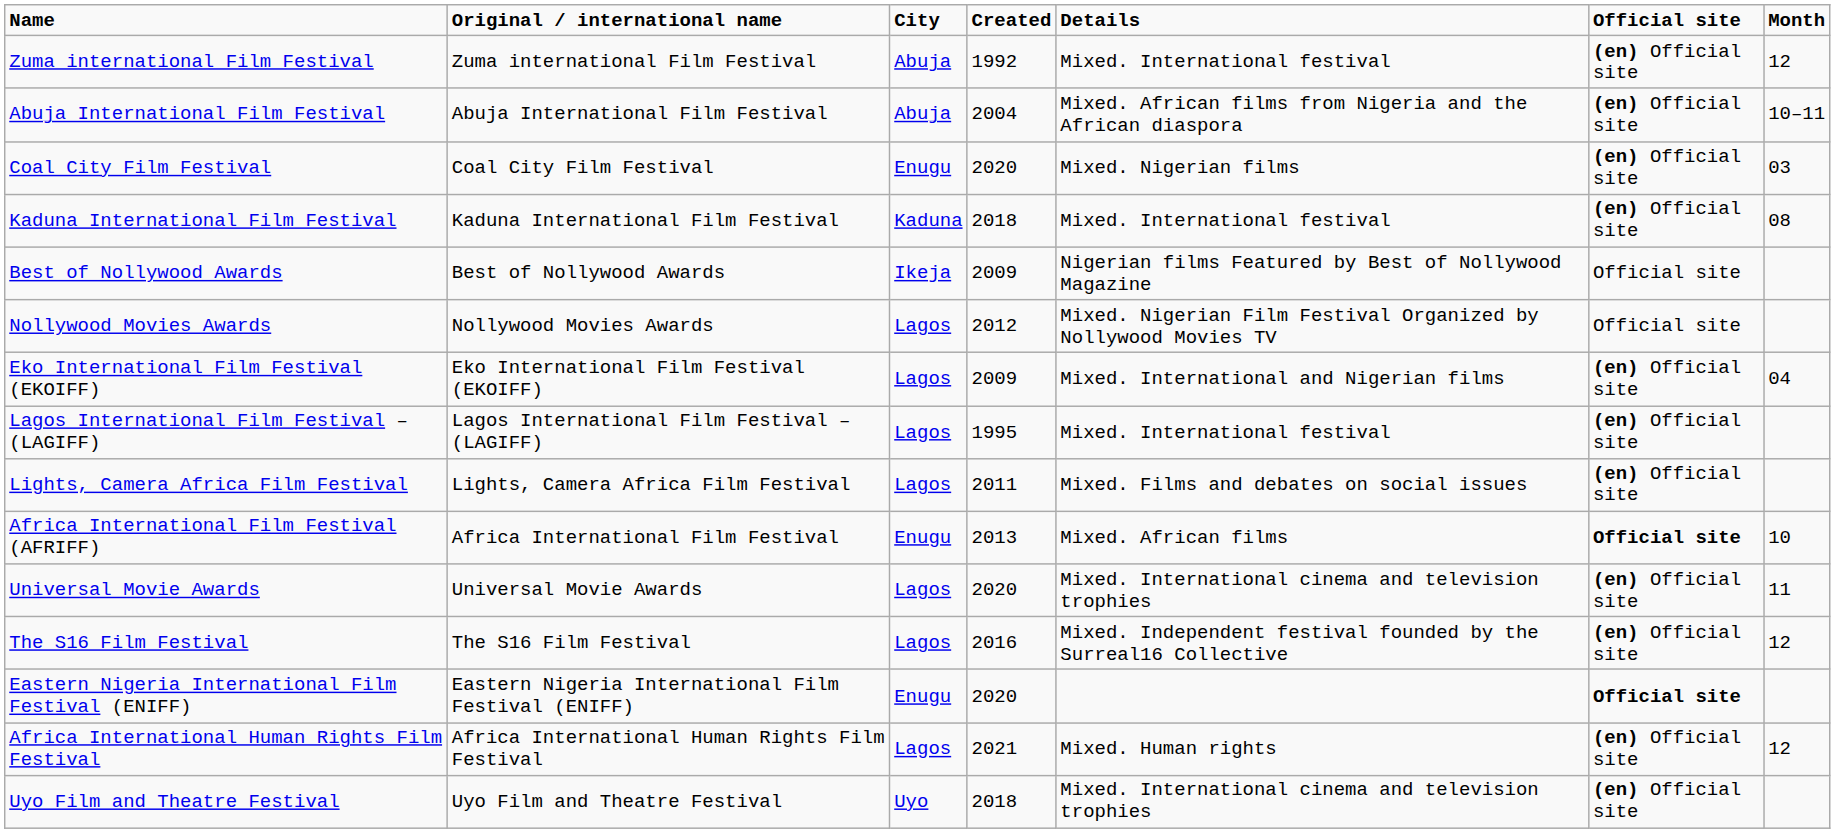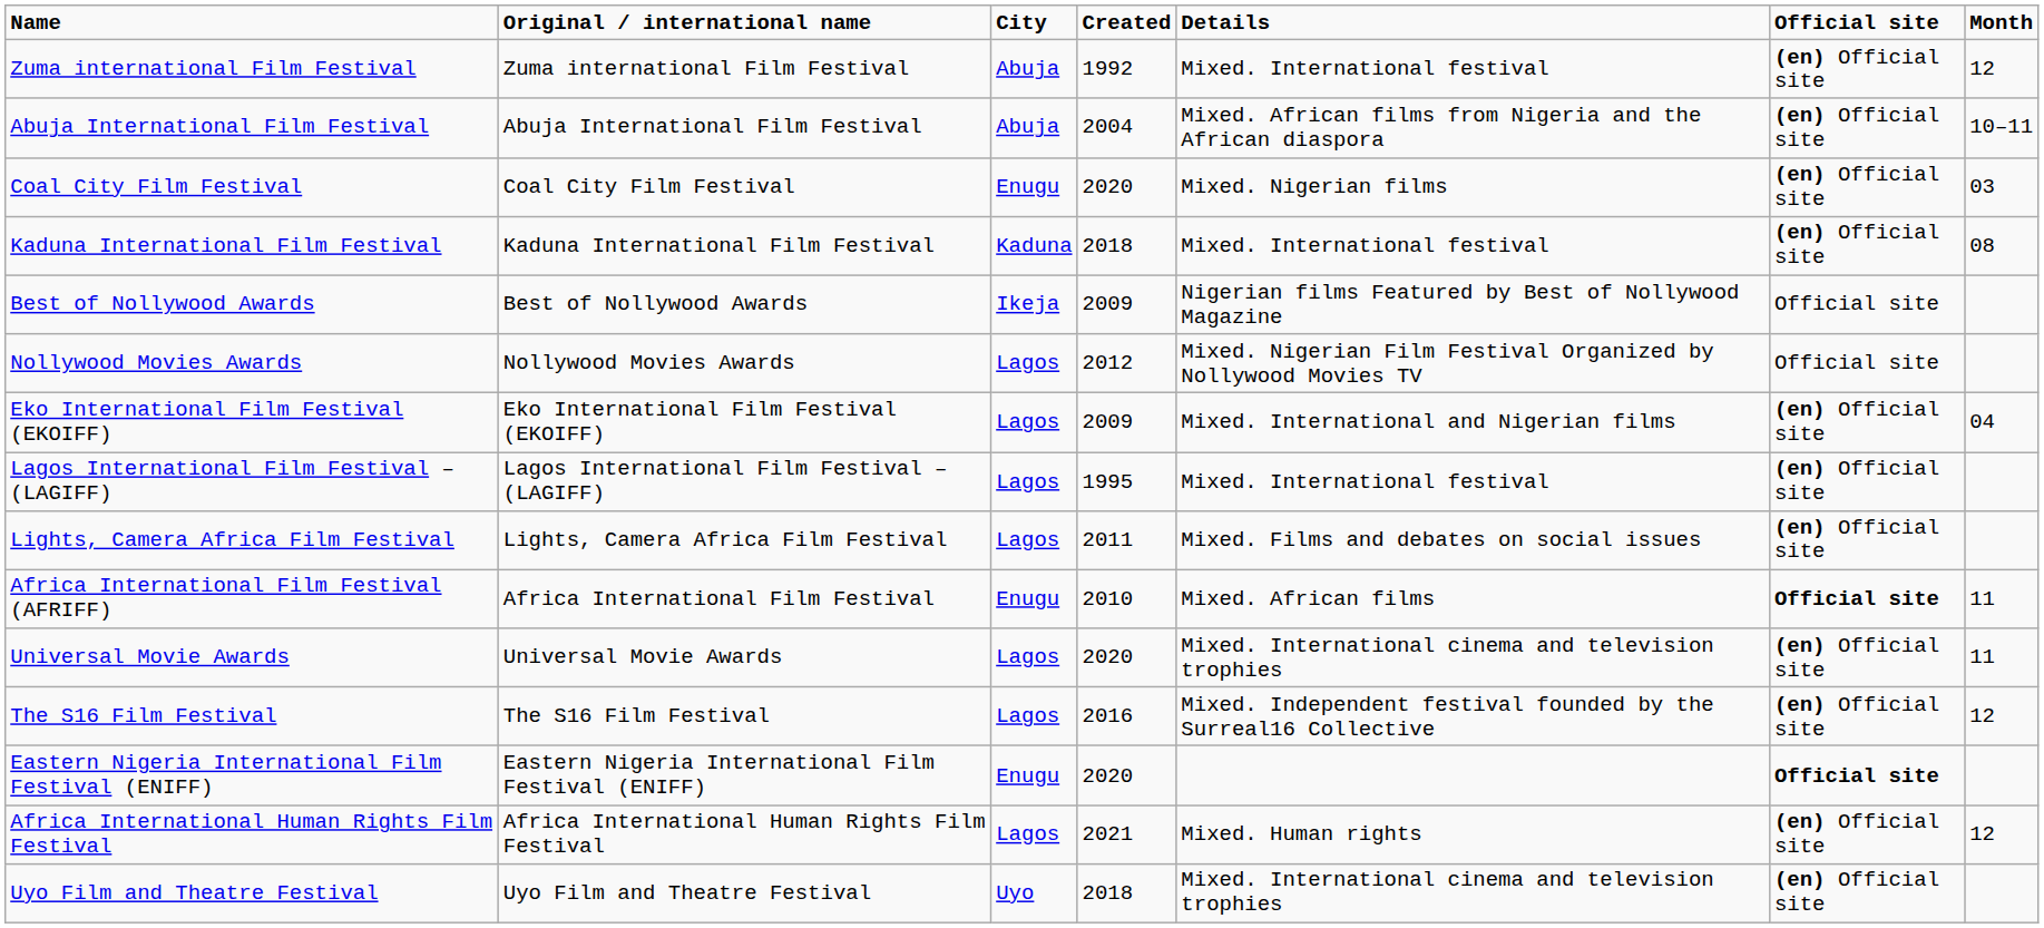Africa International Film Festival (AFRIFF) | Created: 2013 -> 2010
Africa International Film Festival (AFRIFF) | Month: 10 -> 11
